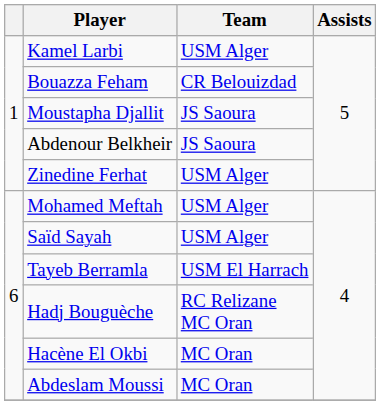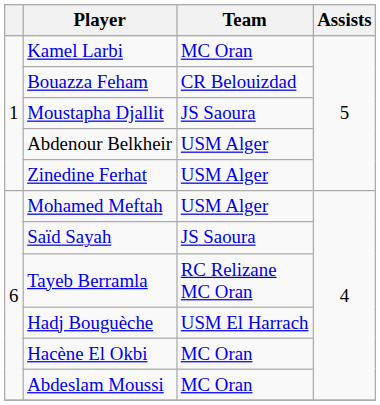Kamel Larbi | Team: USM Alger -> MC Oran
Abdenour Belkheir | Team: JS Saoura -> USM Alger
Saïd Sayah | Team: USM Alger -> JS Saoura
Tayeb Berramla | Team: USM El Harrach -> RC Relizane MC Oran
Hadj Bouguèche | Team: RC Relizane MC Oran -> USM El Harrach
